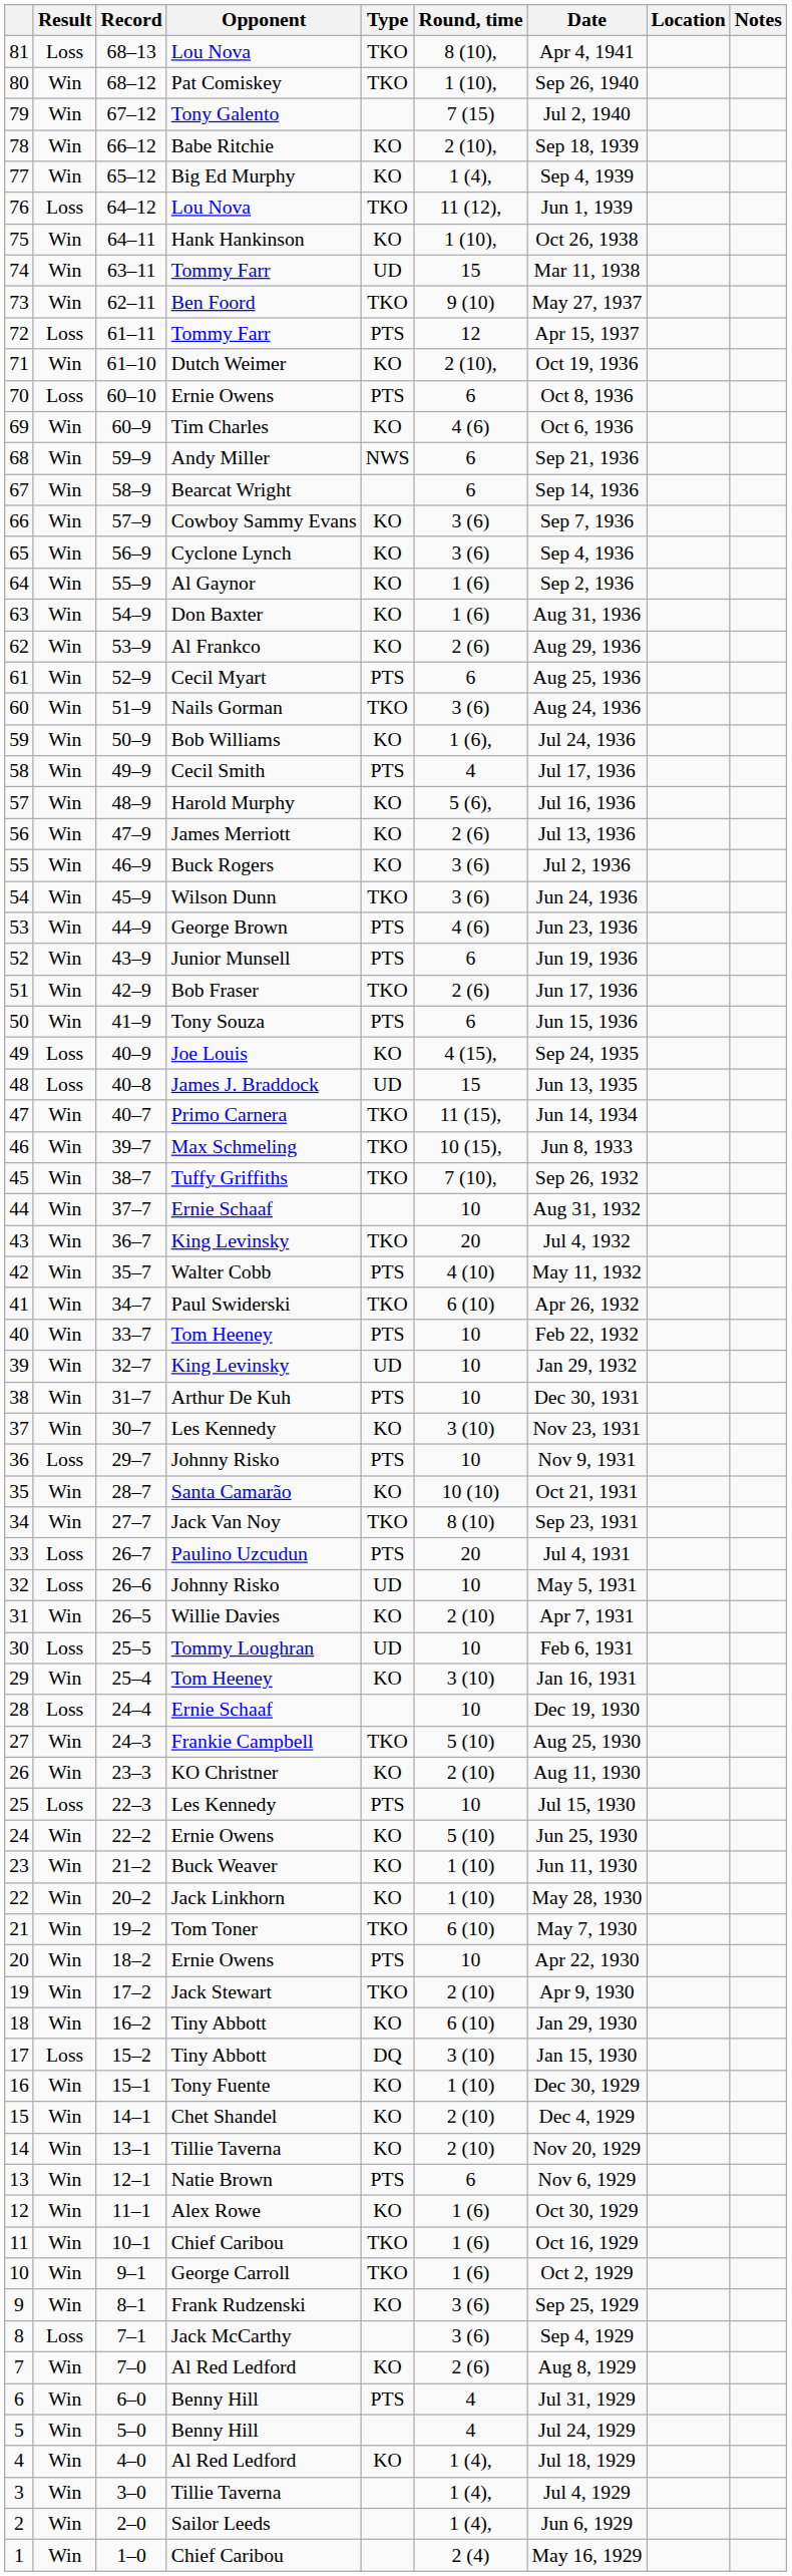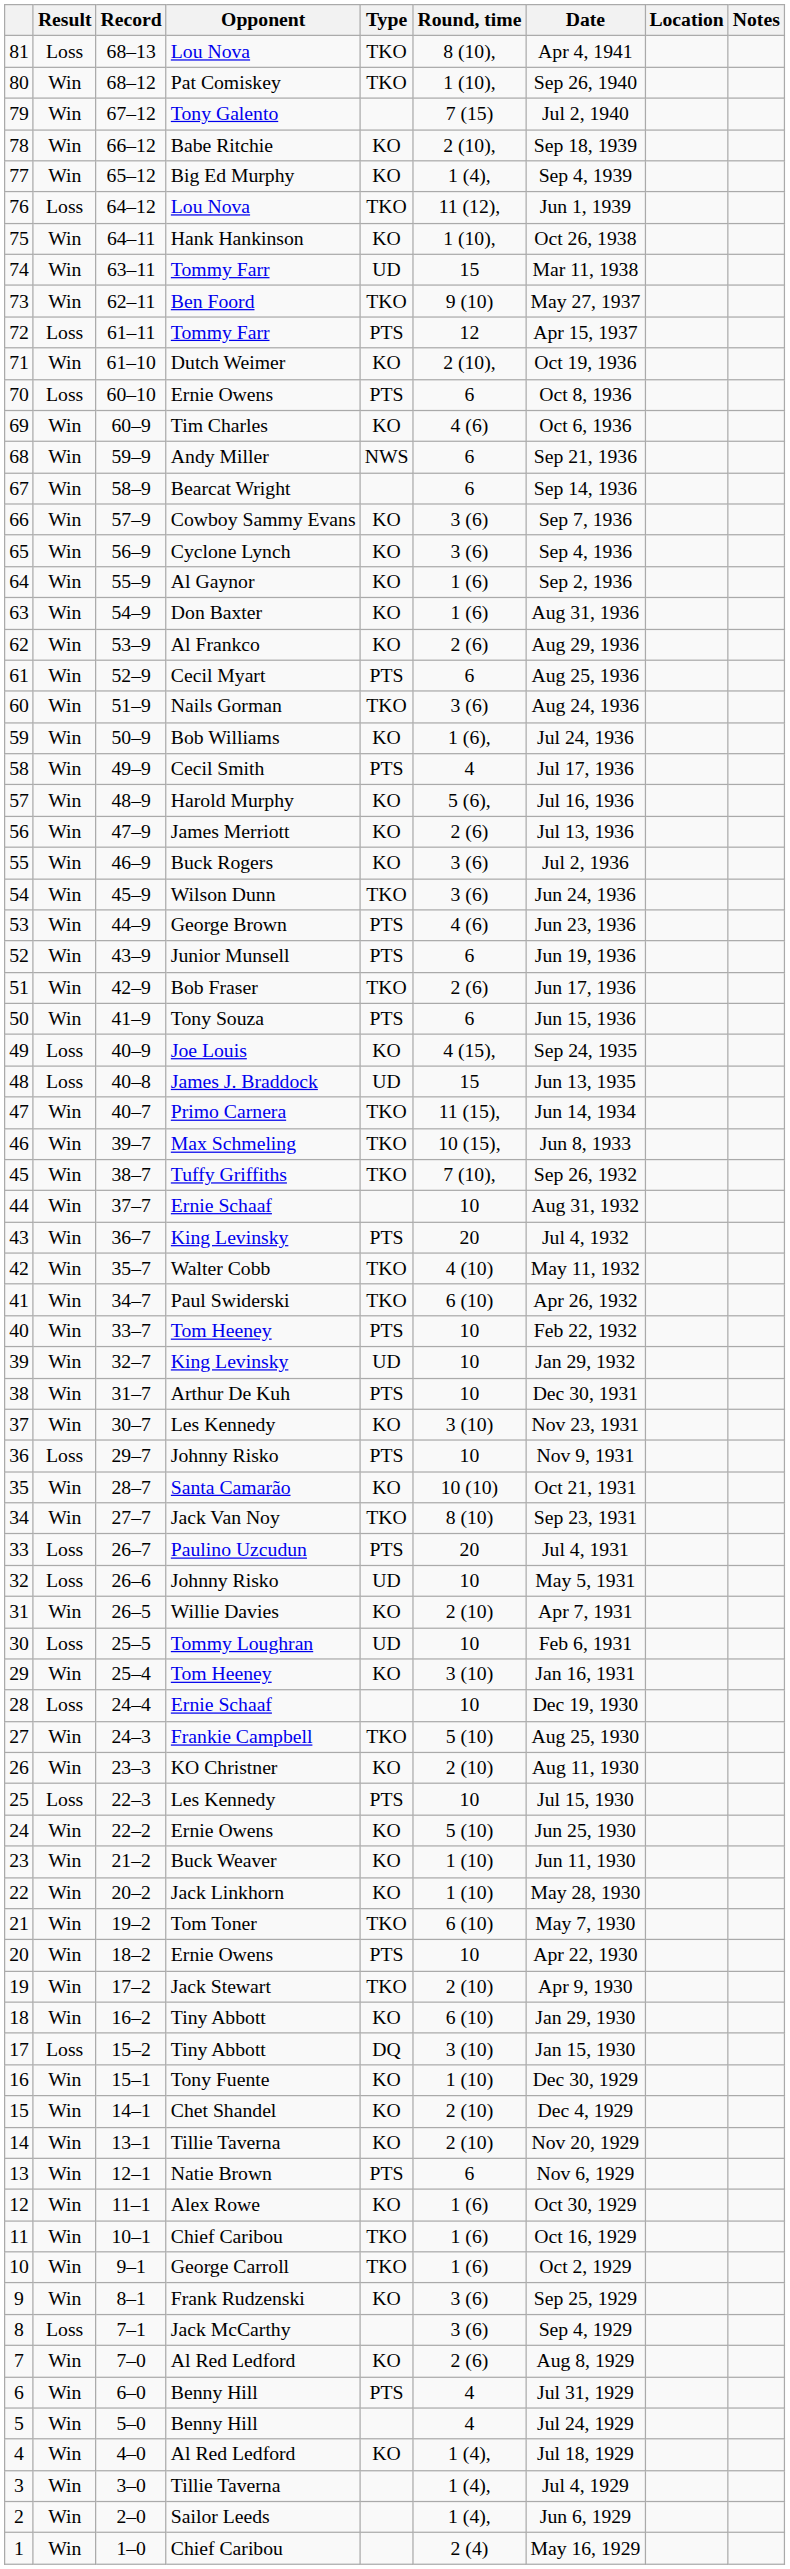43 | Type: TKO -> PTS
42 | Type: PTS -> TKO
